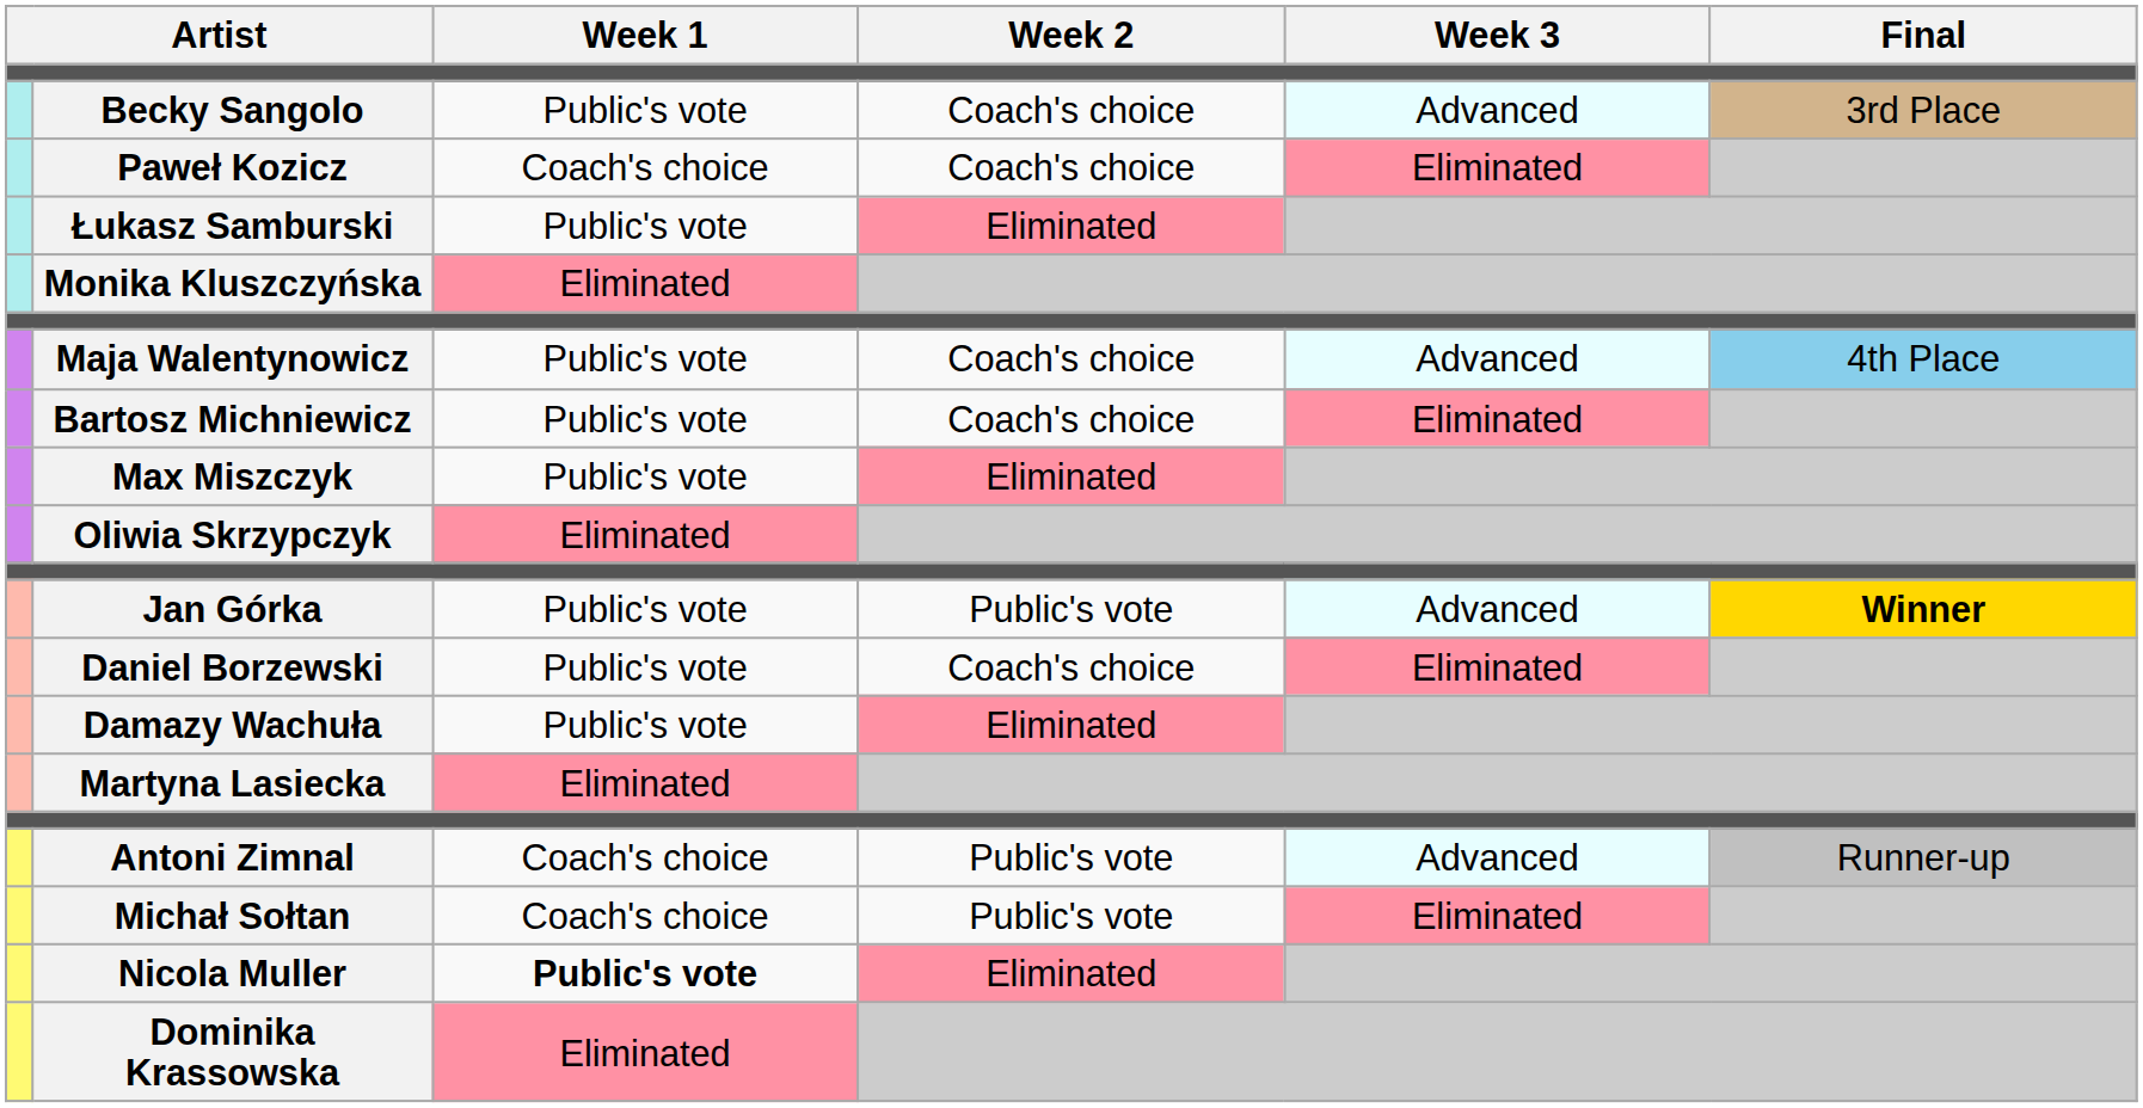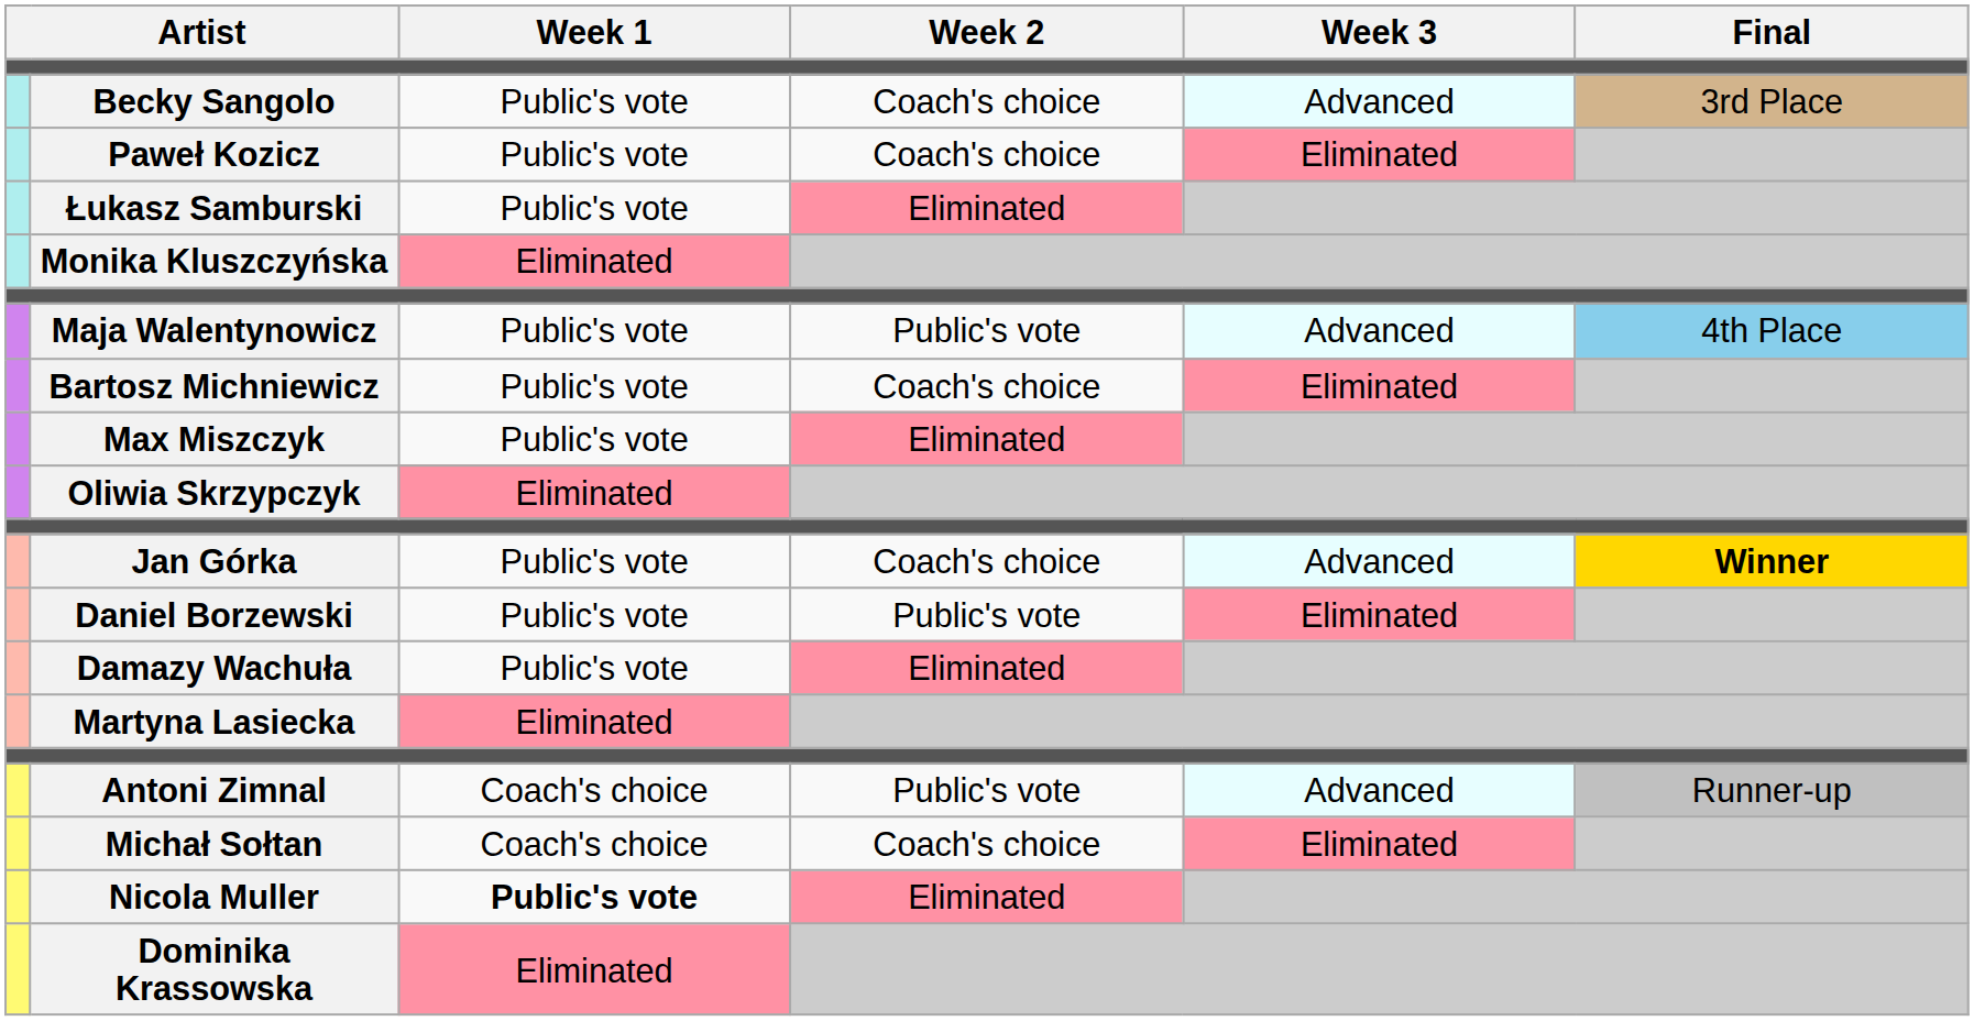Paweł Kozicz | Week 1: Coach's choice -> Public's vote
Maja Walentynowicz | Week 2: Coach's choice -> Public's vote
Jan Górka | Week 2: Public's vote -> Coach's choice
Daniel Borzewski | Week 2: Coach's choice -> Public's vote
Michał Sołtan | Week 2: Public's vote -> Coach's choice
